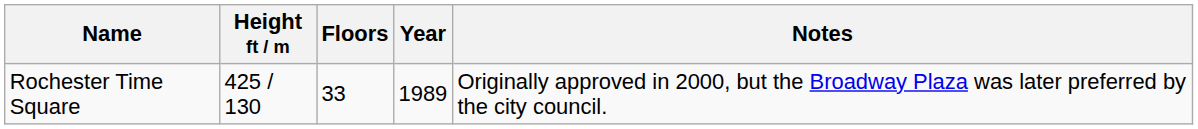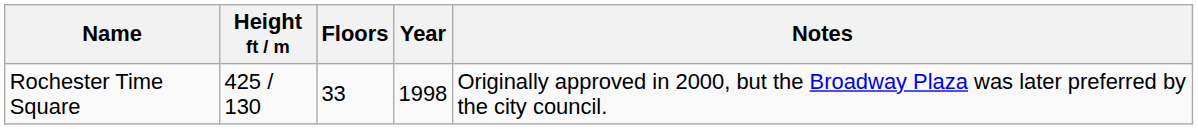Rochester Time Square | Year: 1989 -> 1998
